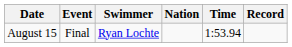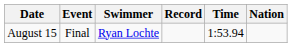columns swapped: Nation <-> Record
